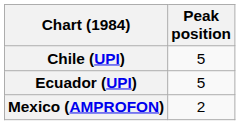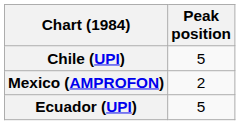rows swapped: Ecuador (UPI) <-> Mexico (AMPROFON)
